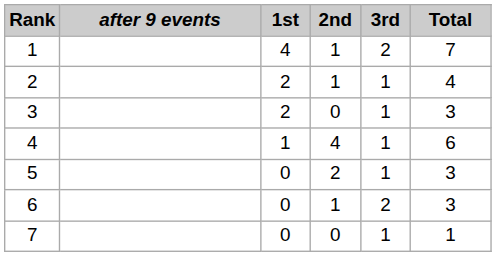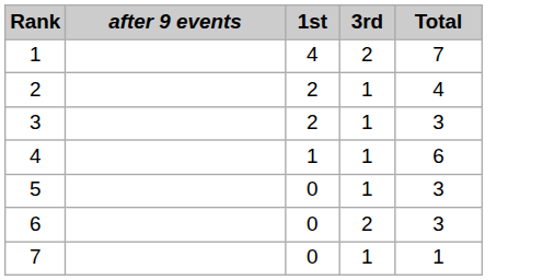- column: 2nd | 1 | 1 | 0 | 4 | 2 | 1 | 0
